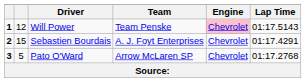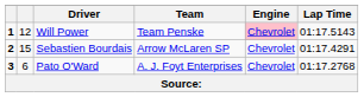Sebastien Bourdais | Team: A. J. Foyt Enterprises -> Arrow McLaren SP
Pato O'Ward | column 2: 5 -> 6
Pato O'Ward | Team: Arrow McLaren SP -> A. J. Foyt Enterprises
